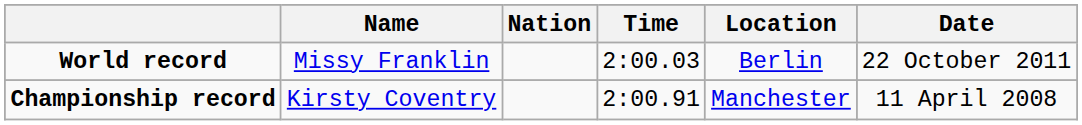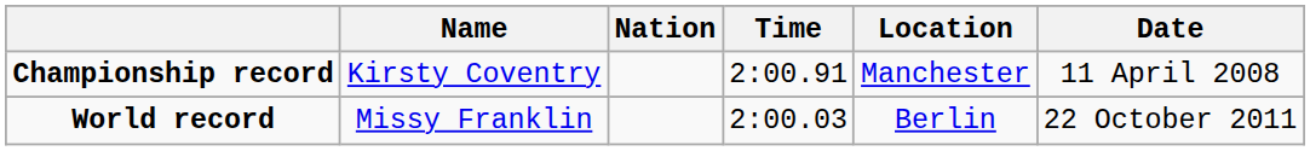rows swapped: World record <-> Championship record
